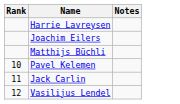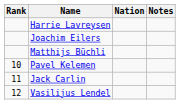+ column: Nation
